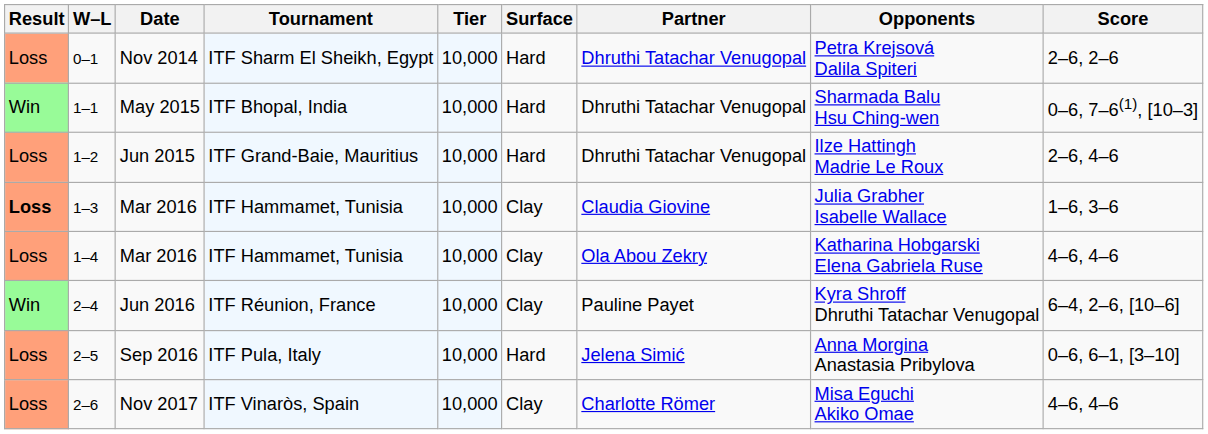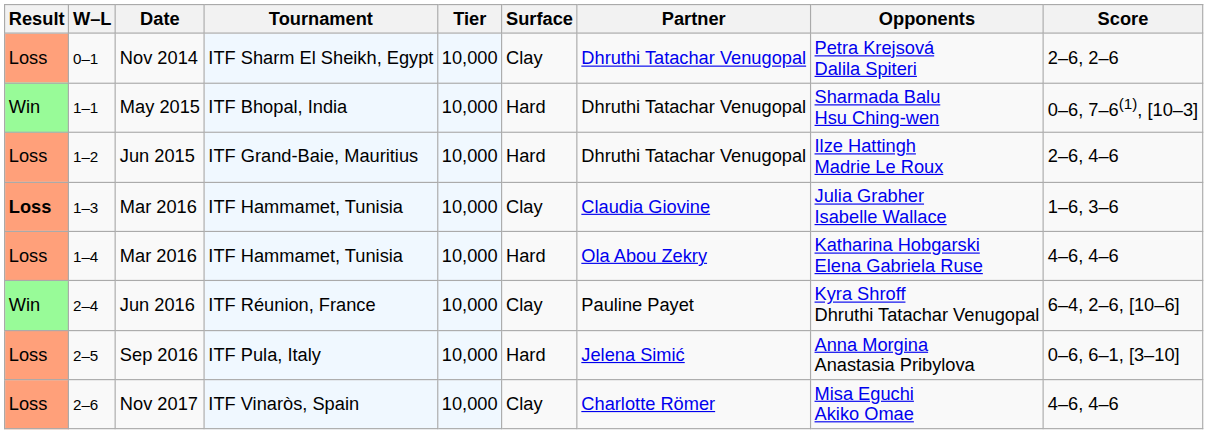0–1 | Surface: Hard -> Clay
1–4 | Surface: Clay -> Hard
